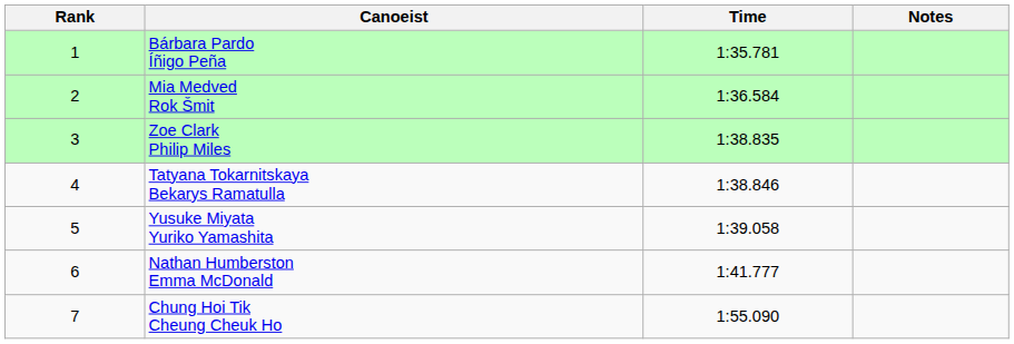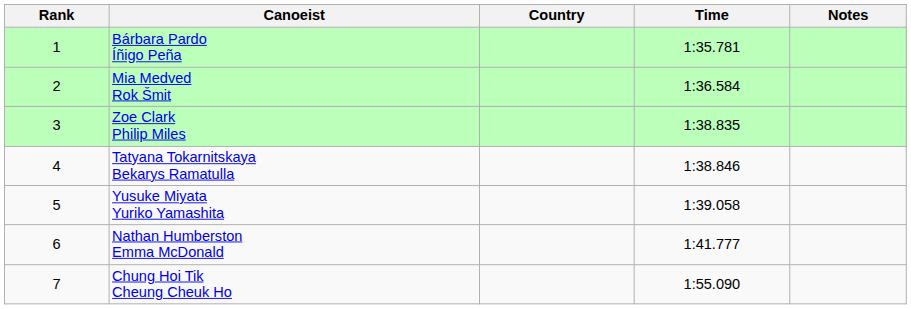+ column: Country
